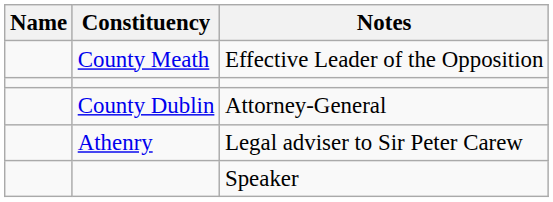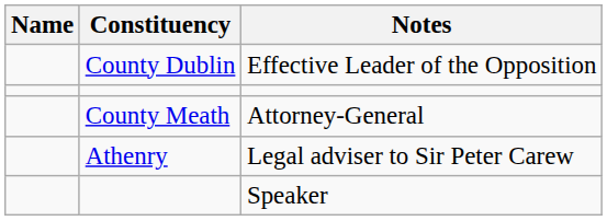Effective Leader of the Opposition | Constituency: County Meath -> County Dublin
Attorney-General | Constituency: County Dublin -> County Meath
